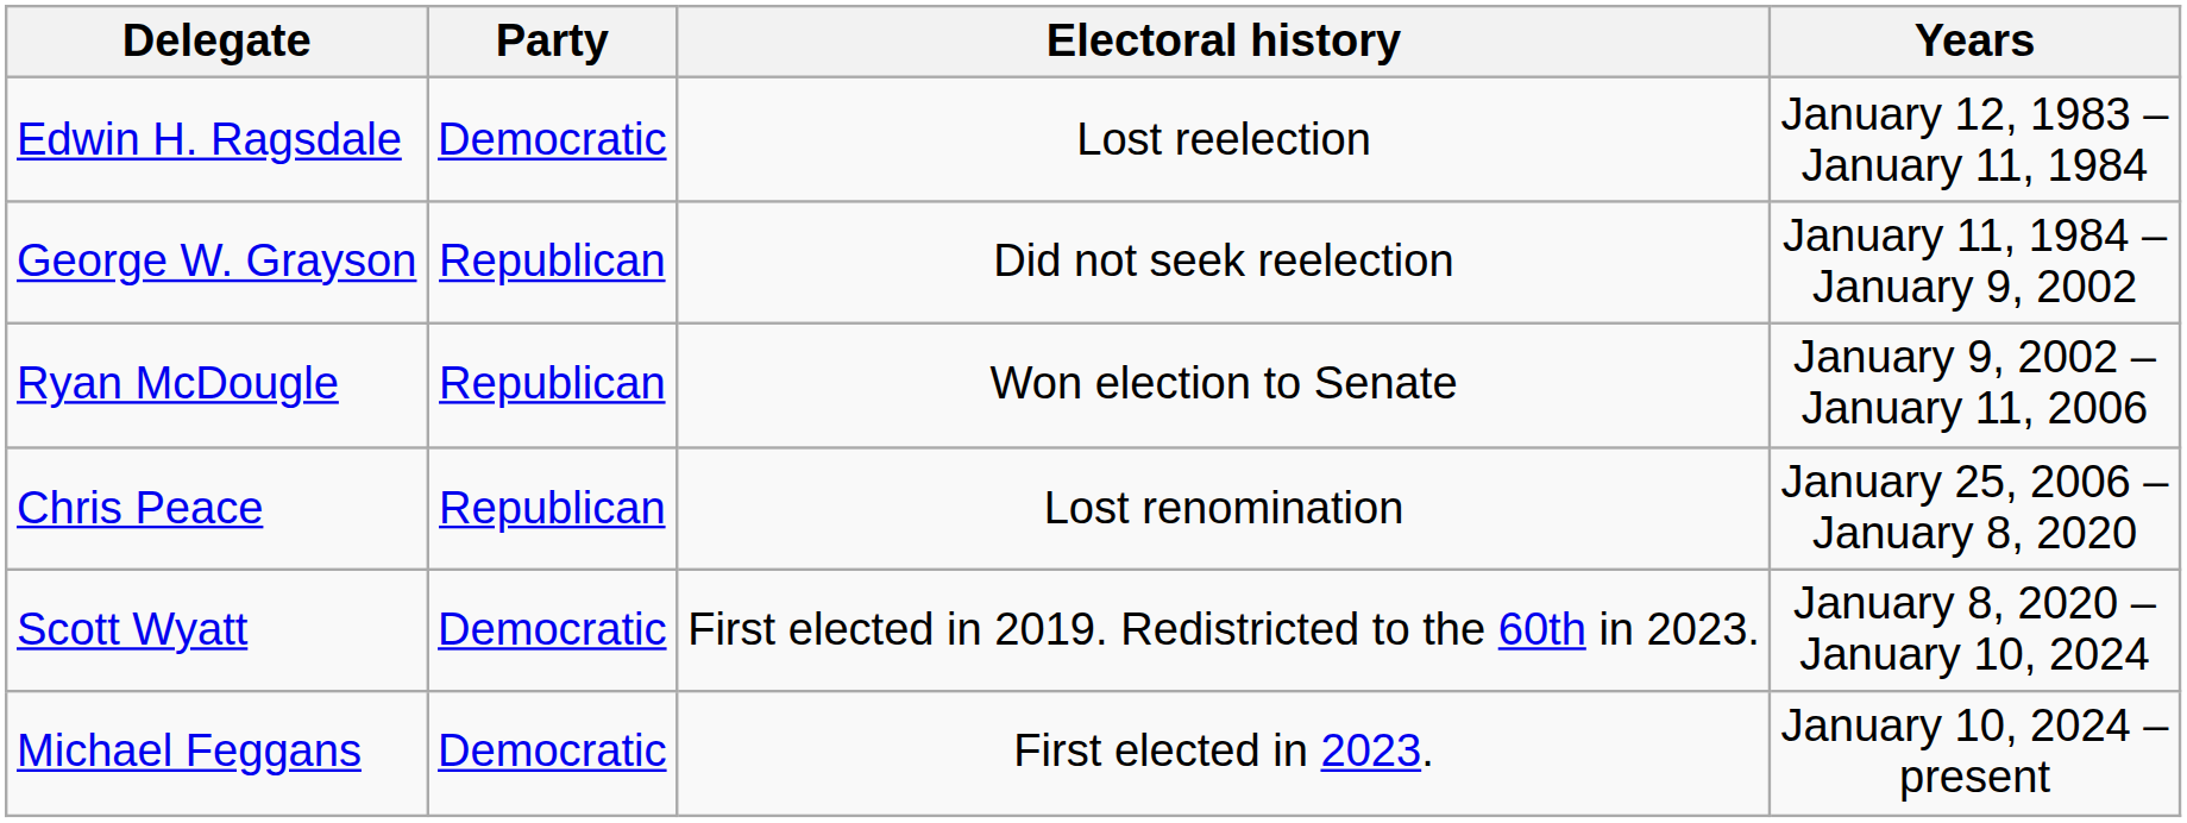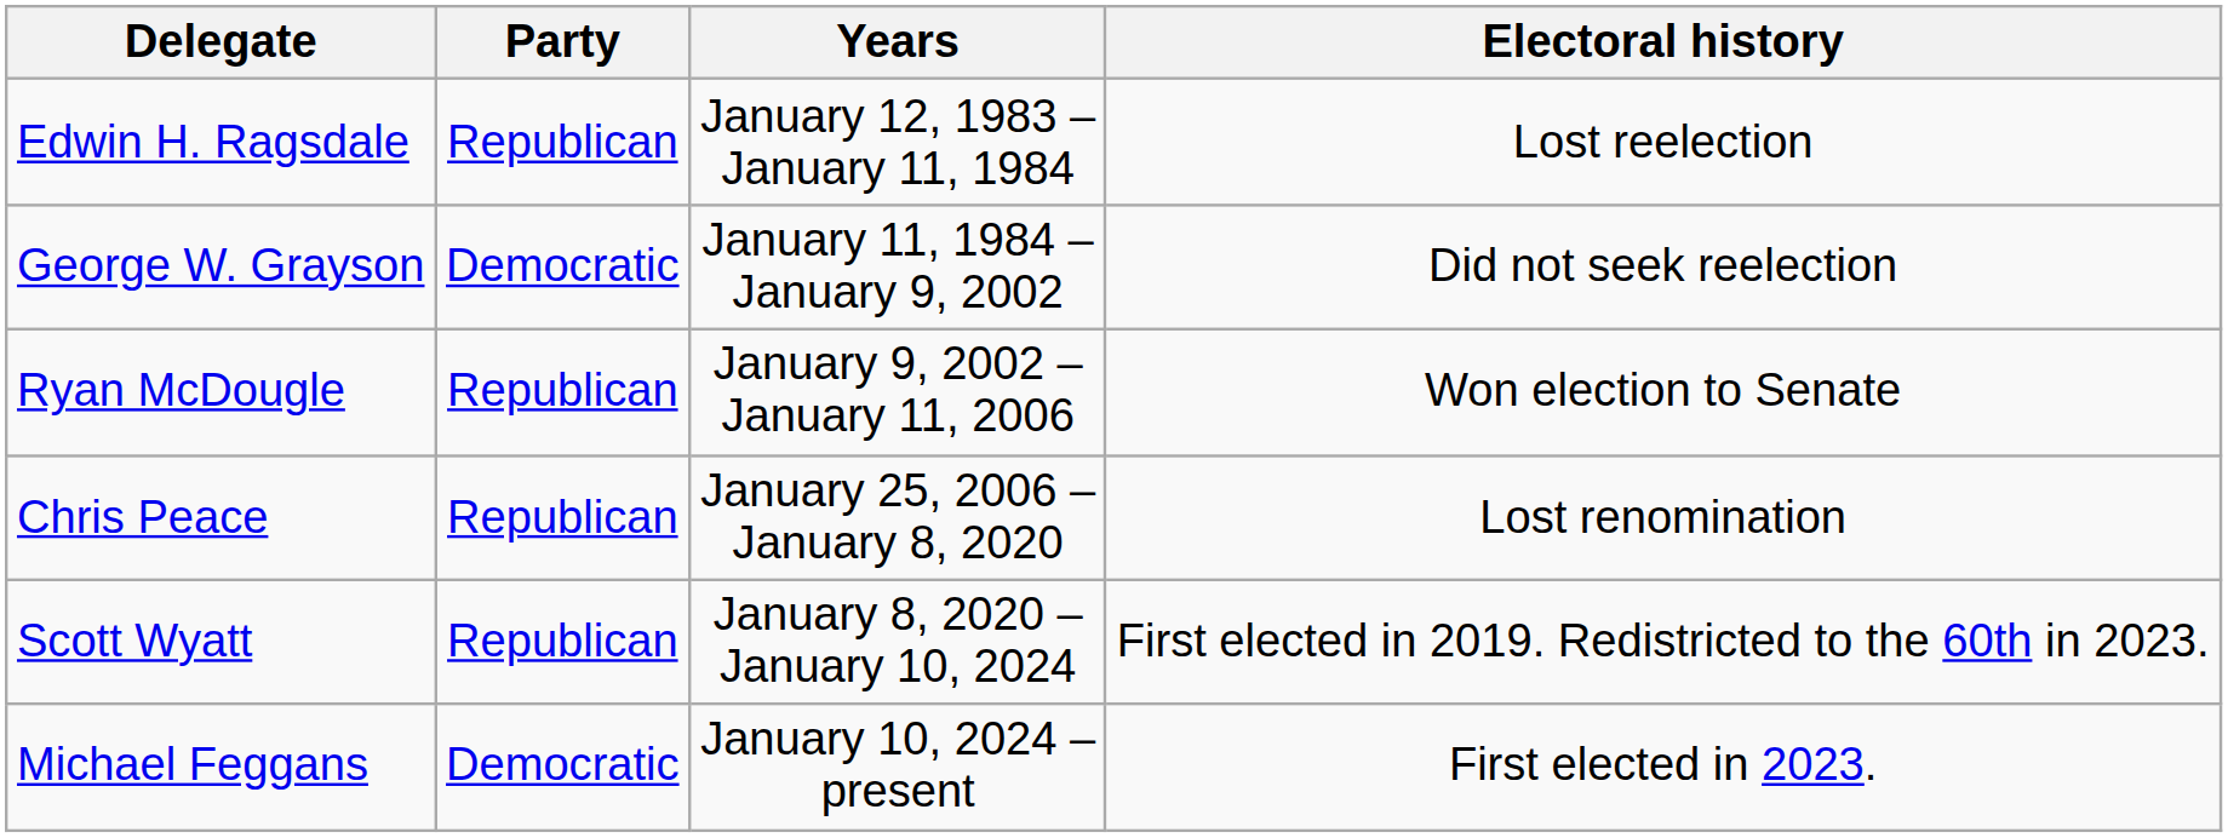columns swapped: Years <-> Electoral history
Edwin H. Ragsdale | Party: Democratic -> Republican
George W. Grayson | Party: Republican -> Democratic
Scott Wyatt | Party: Democratic -> Republican
